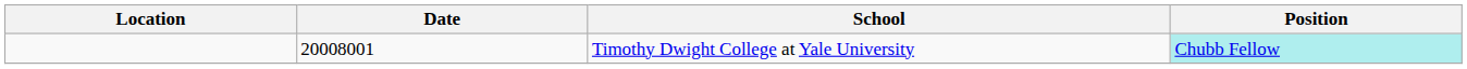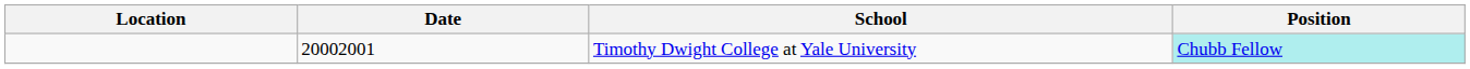Timothy Dwight College at Yale University | Date: 20008001 -> 20002001
